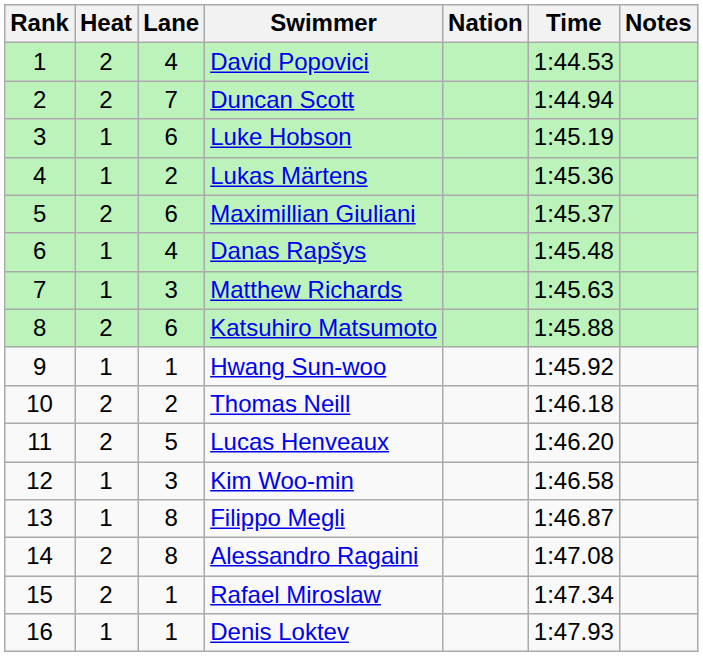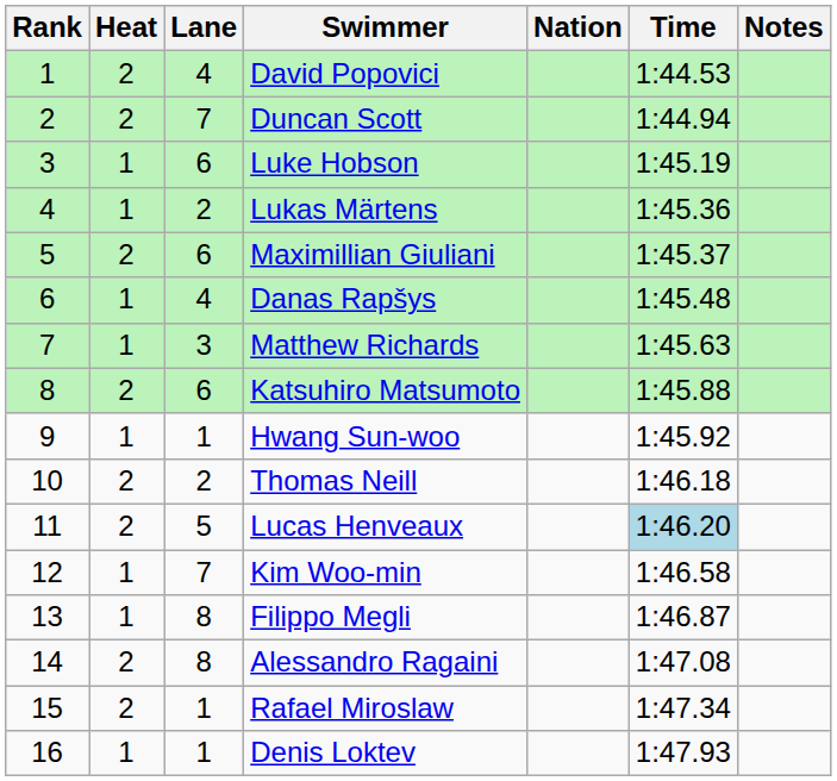Lucas Henveaux | Time: no background -> lightblue background
Kim Woo-min | Lane: 3 -> 7
